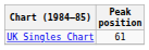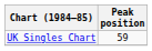UK Singles Chart | Peak position: 61 -> 59
